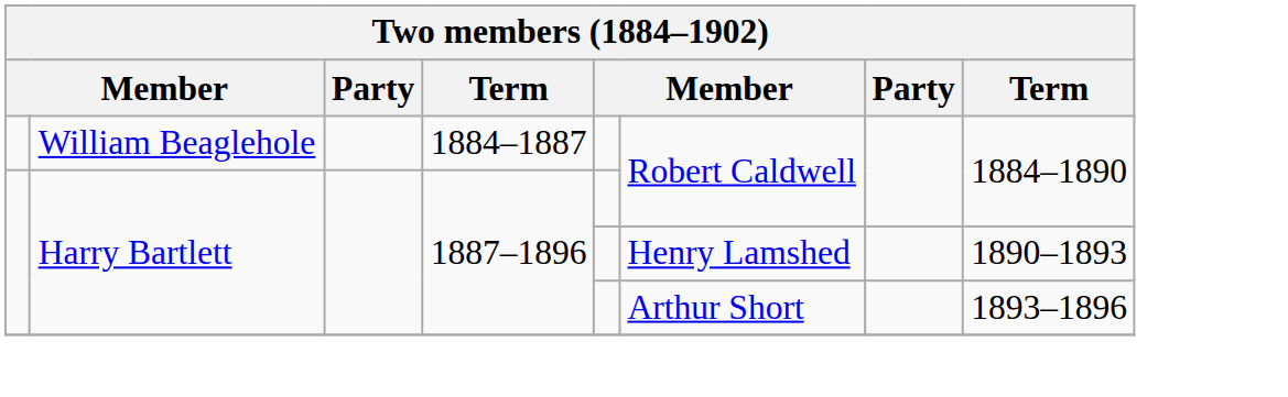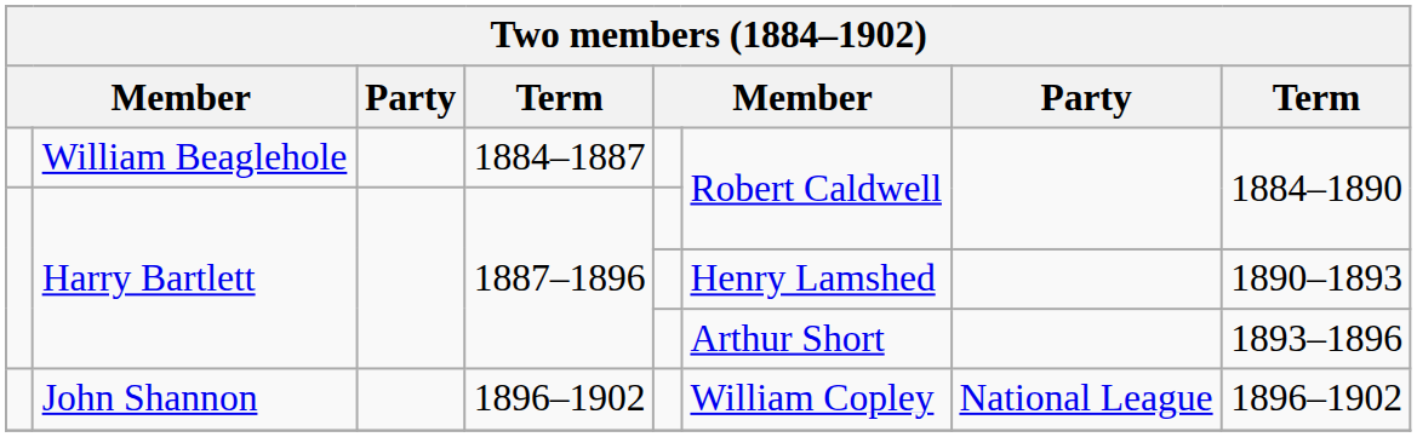+ row: John Shannon | 1896–1902 | William Copley | National League | 1896–1902
